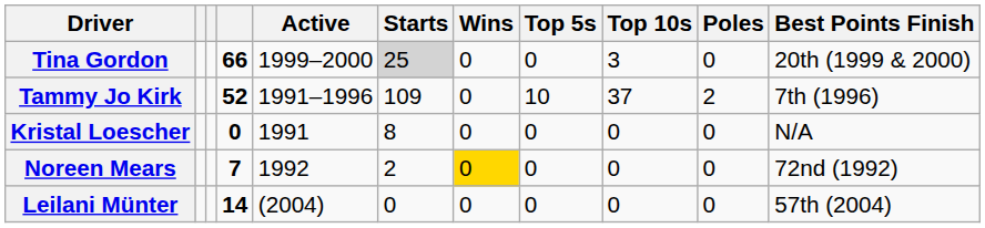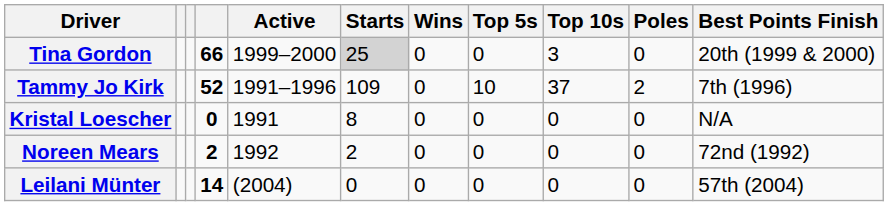Noreen Mears | column 4: 7 -> 2
Noreen Mears | Wins: gold background -> no background
